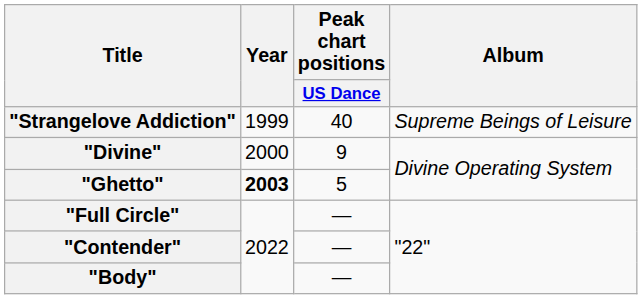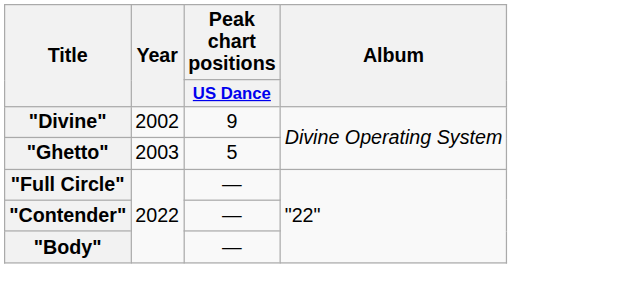- row: "Strangelove Addiction" | 1999 | 40 | Supreme Beings of Leisure
"Divine" | Year: 2000 -> 2002
"Ghetto" | Year: bold -> normal
